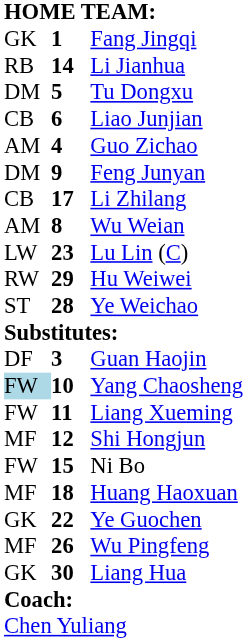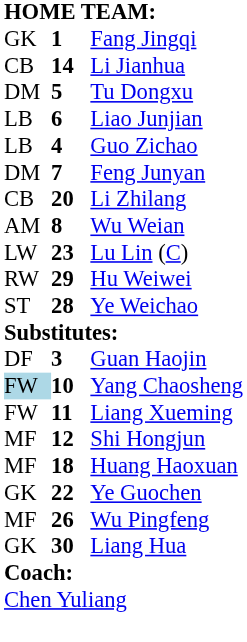Li Jianhua | column 1: RB -> CB
Liao Junjian | column 1: CB -> LB
Guo Zichao | column 1: AM -> LB
Feng Junyan | column 2: 9 -> 7
Li Zhilang | column 2: 17 -> 20
- row: FW | 15 | Ni Bo
